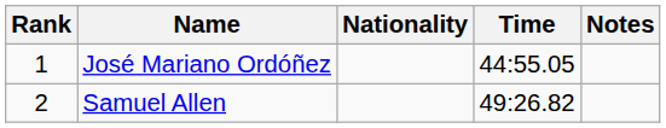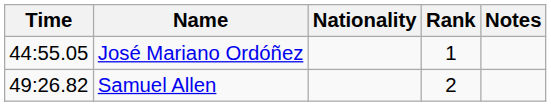columns swapped: Rank <-> Time
